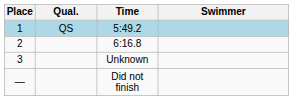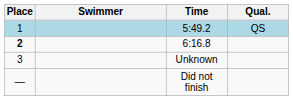columns swapped: Swimmer <-> Qual.
6:16.8 | Place: normal -> bold
